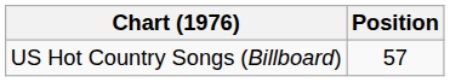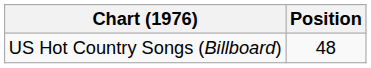US Hot Country Songs (Billboard) | Position: 57 -> 48
